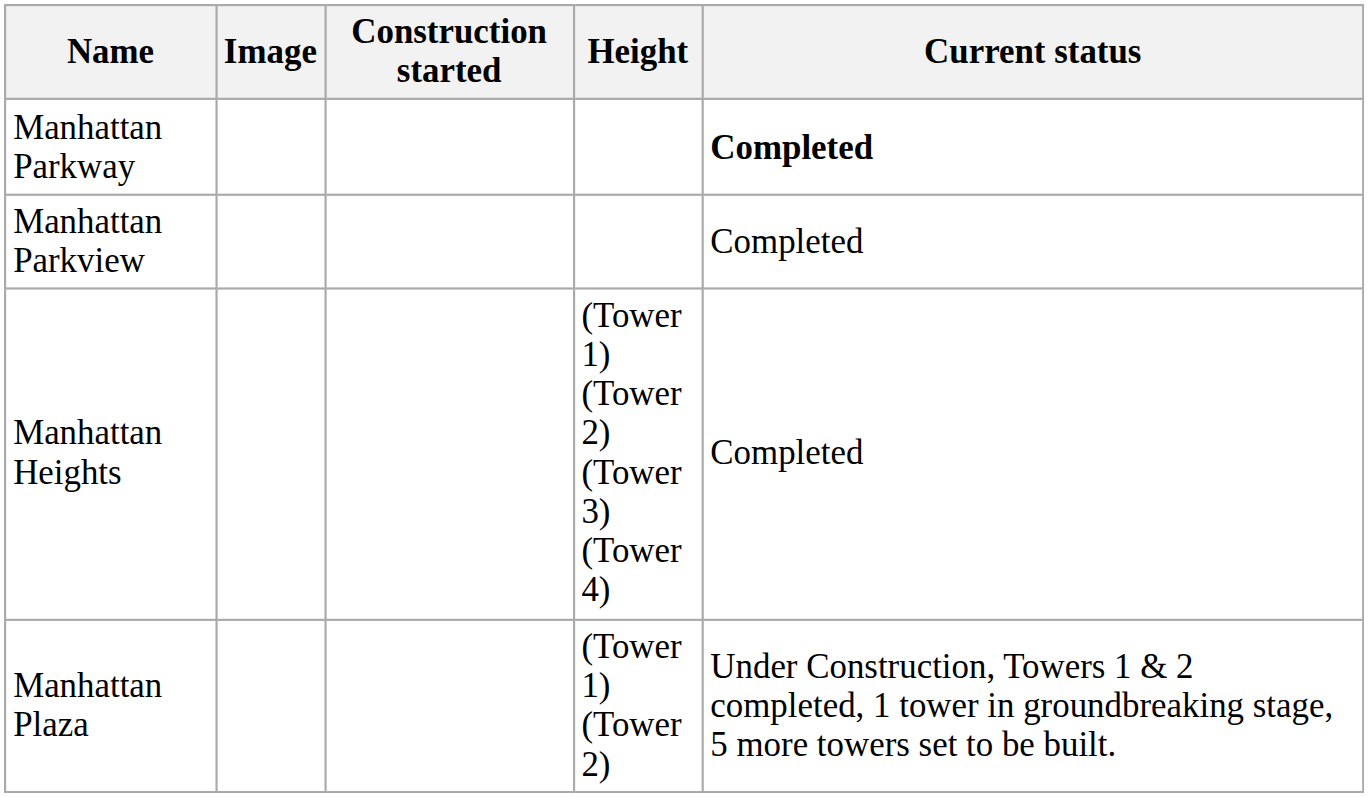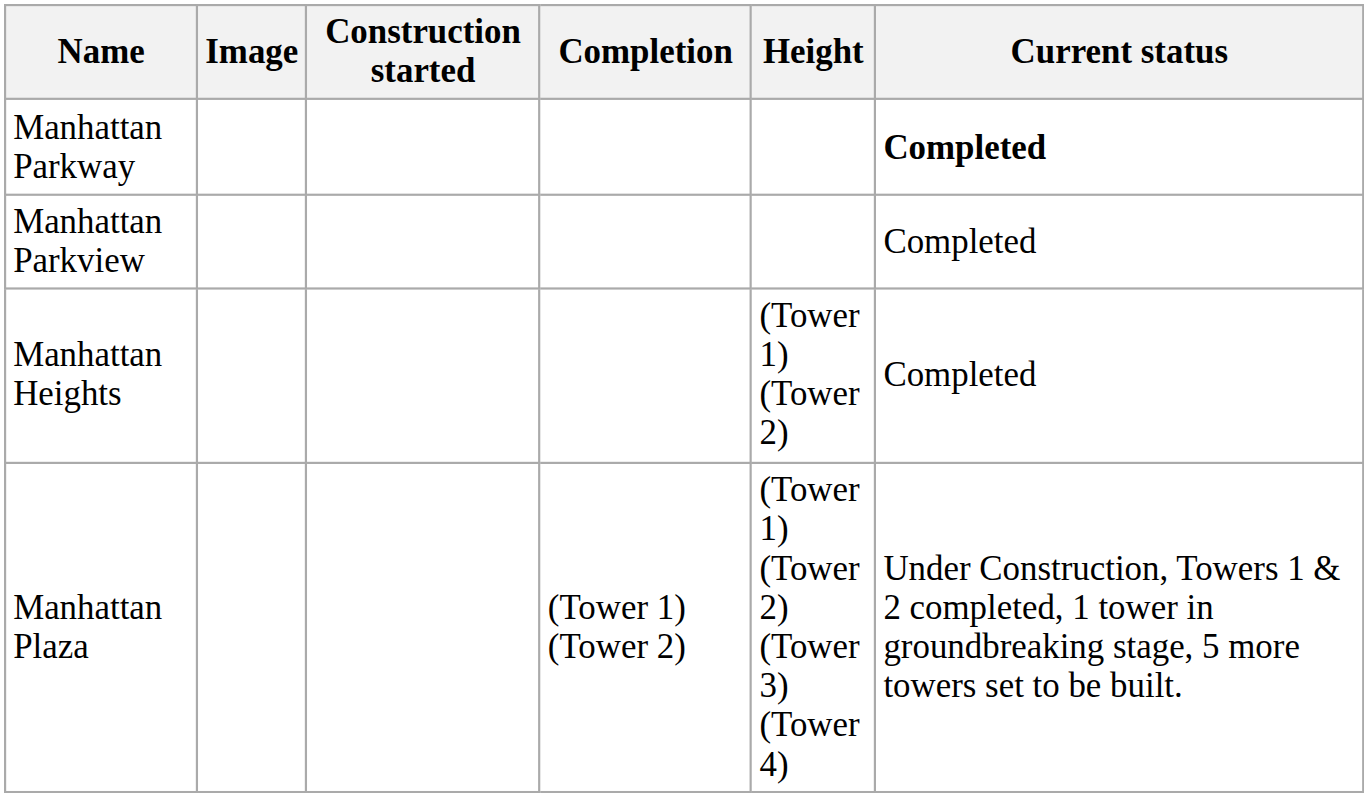+ column: Completion | (Tower 1) (Tower 2)
Manhattan Heights | Height: (Tower 1) (Tower 2) (Tower 3) (Tower 4) -> (Tower 1) (Tower 2)
Manhattan Plaza | Height: (Tower 1) (Tower 2) -> (Tower 1) (Tower 2) (Tower 3) (Tower 4)
